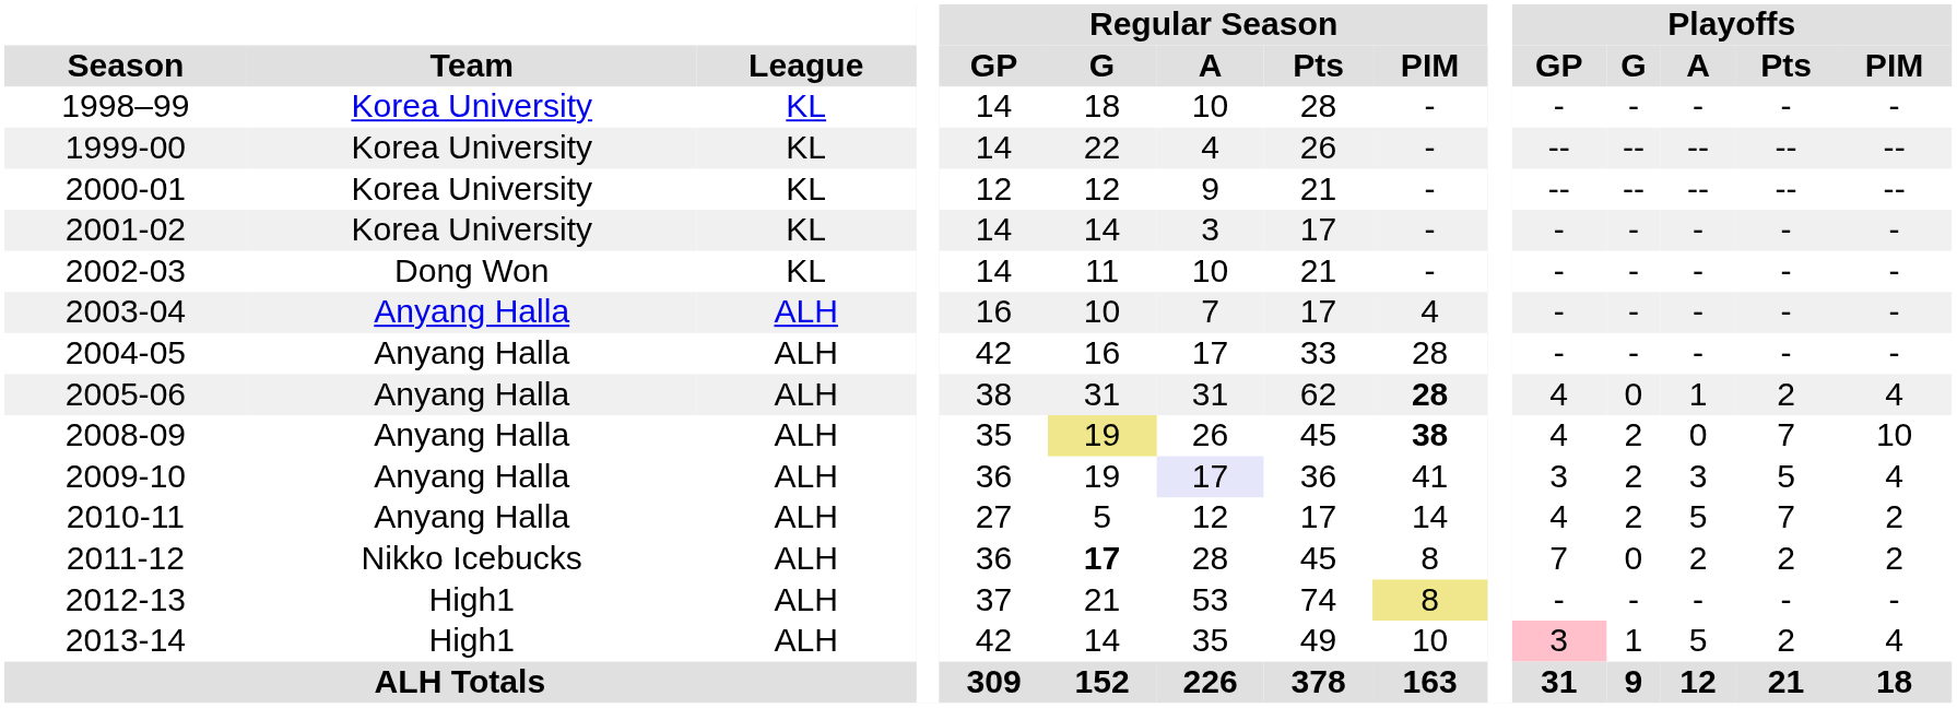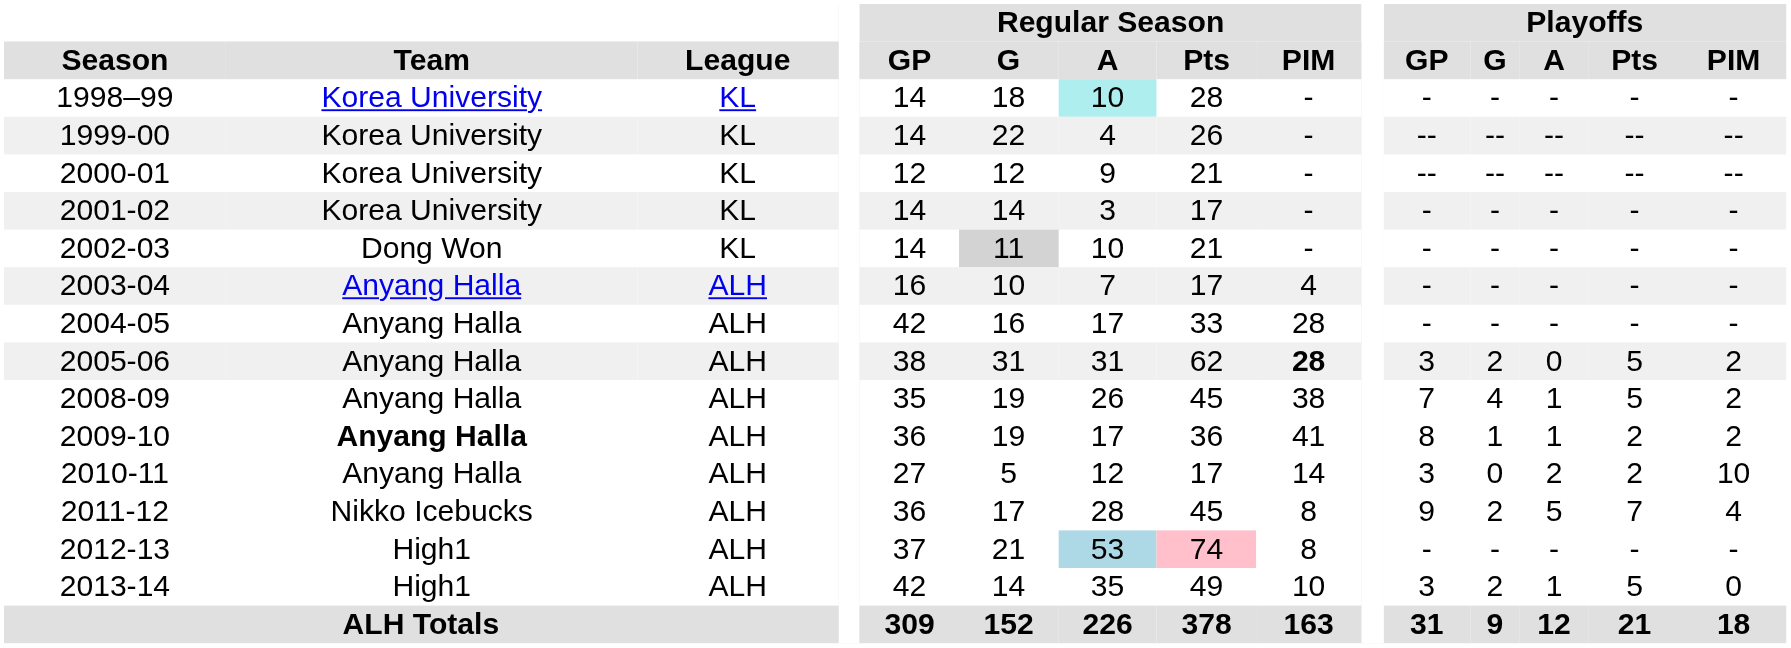1998–99 | Regular Season / A: no background -> paleturquoise background
2002-03 | Regular Season / G: no background -> lightgrey background
2005-06 | Playoffs / GP: 4 -> 3
2005-06 | Playoffs / G: 0 -> 2
2005-06 | Playoffs / A: 1 -> 0
2005-06 | Playoffs / Pts: 2 -> 5
2005-06 | Playoffs / PIM: 4 -> 2
2008-09 | Regular Season / G: khaki background -> no background
2008-09 | Regular Season / PIM: bold -> normal
2008-09 | Playoffs / GP: 4 -> 7
2008-09 | Playoffs / G: 2 -> 4
2008-09 | Playoffs / A: 0 -> 1
2008-09 | Playoffs / Pts: 7 -> 5
2008-09 | Playoffs / PIM: 10 -> 2
2009-10 | Team: normal -> bold
2009-10 | Regular Season / A: lavender background -> no background
2009-10 | Playoffs / GP: 3 -> 8
2009-10 | Playoffs / G: 2 -> 1
2009-10 | Playoffs / A: 3 -> 1
2009-10 | Playoffs / Pts: 5 -> 2
2009-10 | Playoffs / PIM: 4 -> 2
2010-11 | Playoffs / GP: 4 -> 3
2010-11 | Playoffs / G: 2 -> 0
2010-11 | Playoffs / A: 5 -> 2
2010-11 | Playoffs / Pts: 7 -> 2
2010-11 | Playoffs / PIM: 2 -> 10
2011-12 | Regular Season / G: bold -> normal
2011-12 | Playoffs / GP: 7 -> 9
2011-12 | Playoffs / G: 0 -> 2
2011-12 | Playoffs / A: 2 -> 5
2011-12 | Playoffs / Pts: 2 -> 7
2011-12 | Playoffs / PIM: 2 -> 4
2012-13 | Regular Season / A: no background -> lightblue background
2012-13 | Regular Season / Pts: no background -> pink background
2012-13 | Regular Season / PIM: khaki background -> no background
2013-14 | Playoffs / GP: pink background -> no background
2013-14 | Playoffs / G: 1 -> 2
2013-14 | Playoffs / A: 5 -> 1
2013-14 | Playoffs / Pts: 2 -> 5
2013-14 | Playoffs / PIM: 4 -> 0
